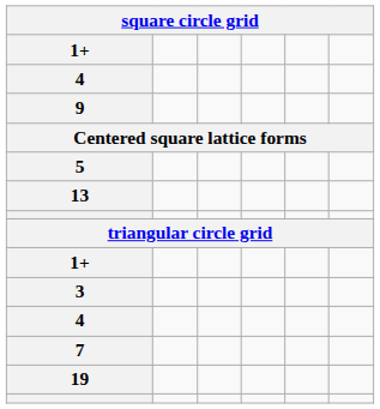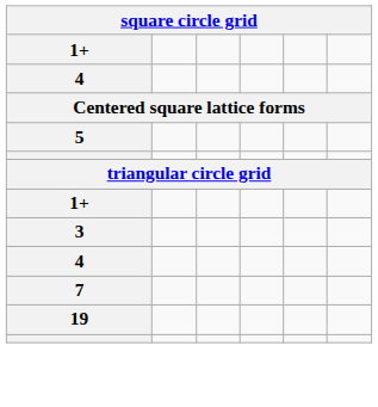- row: 9
- row: 13
